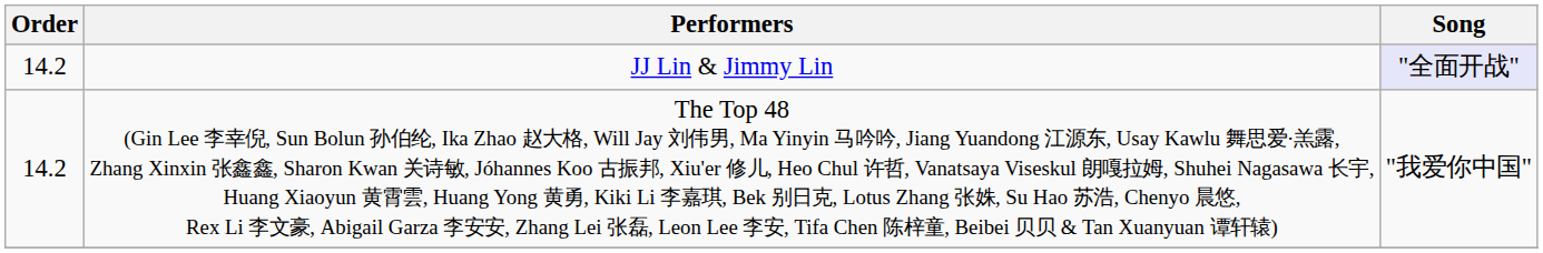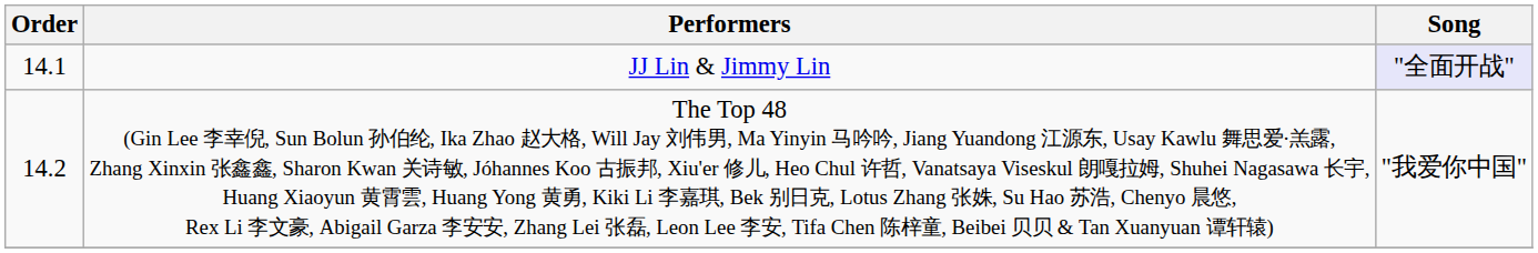JJ Lin & Jimmy Lin | Order: 14.2 -> 14.1
